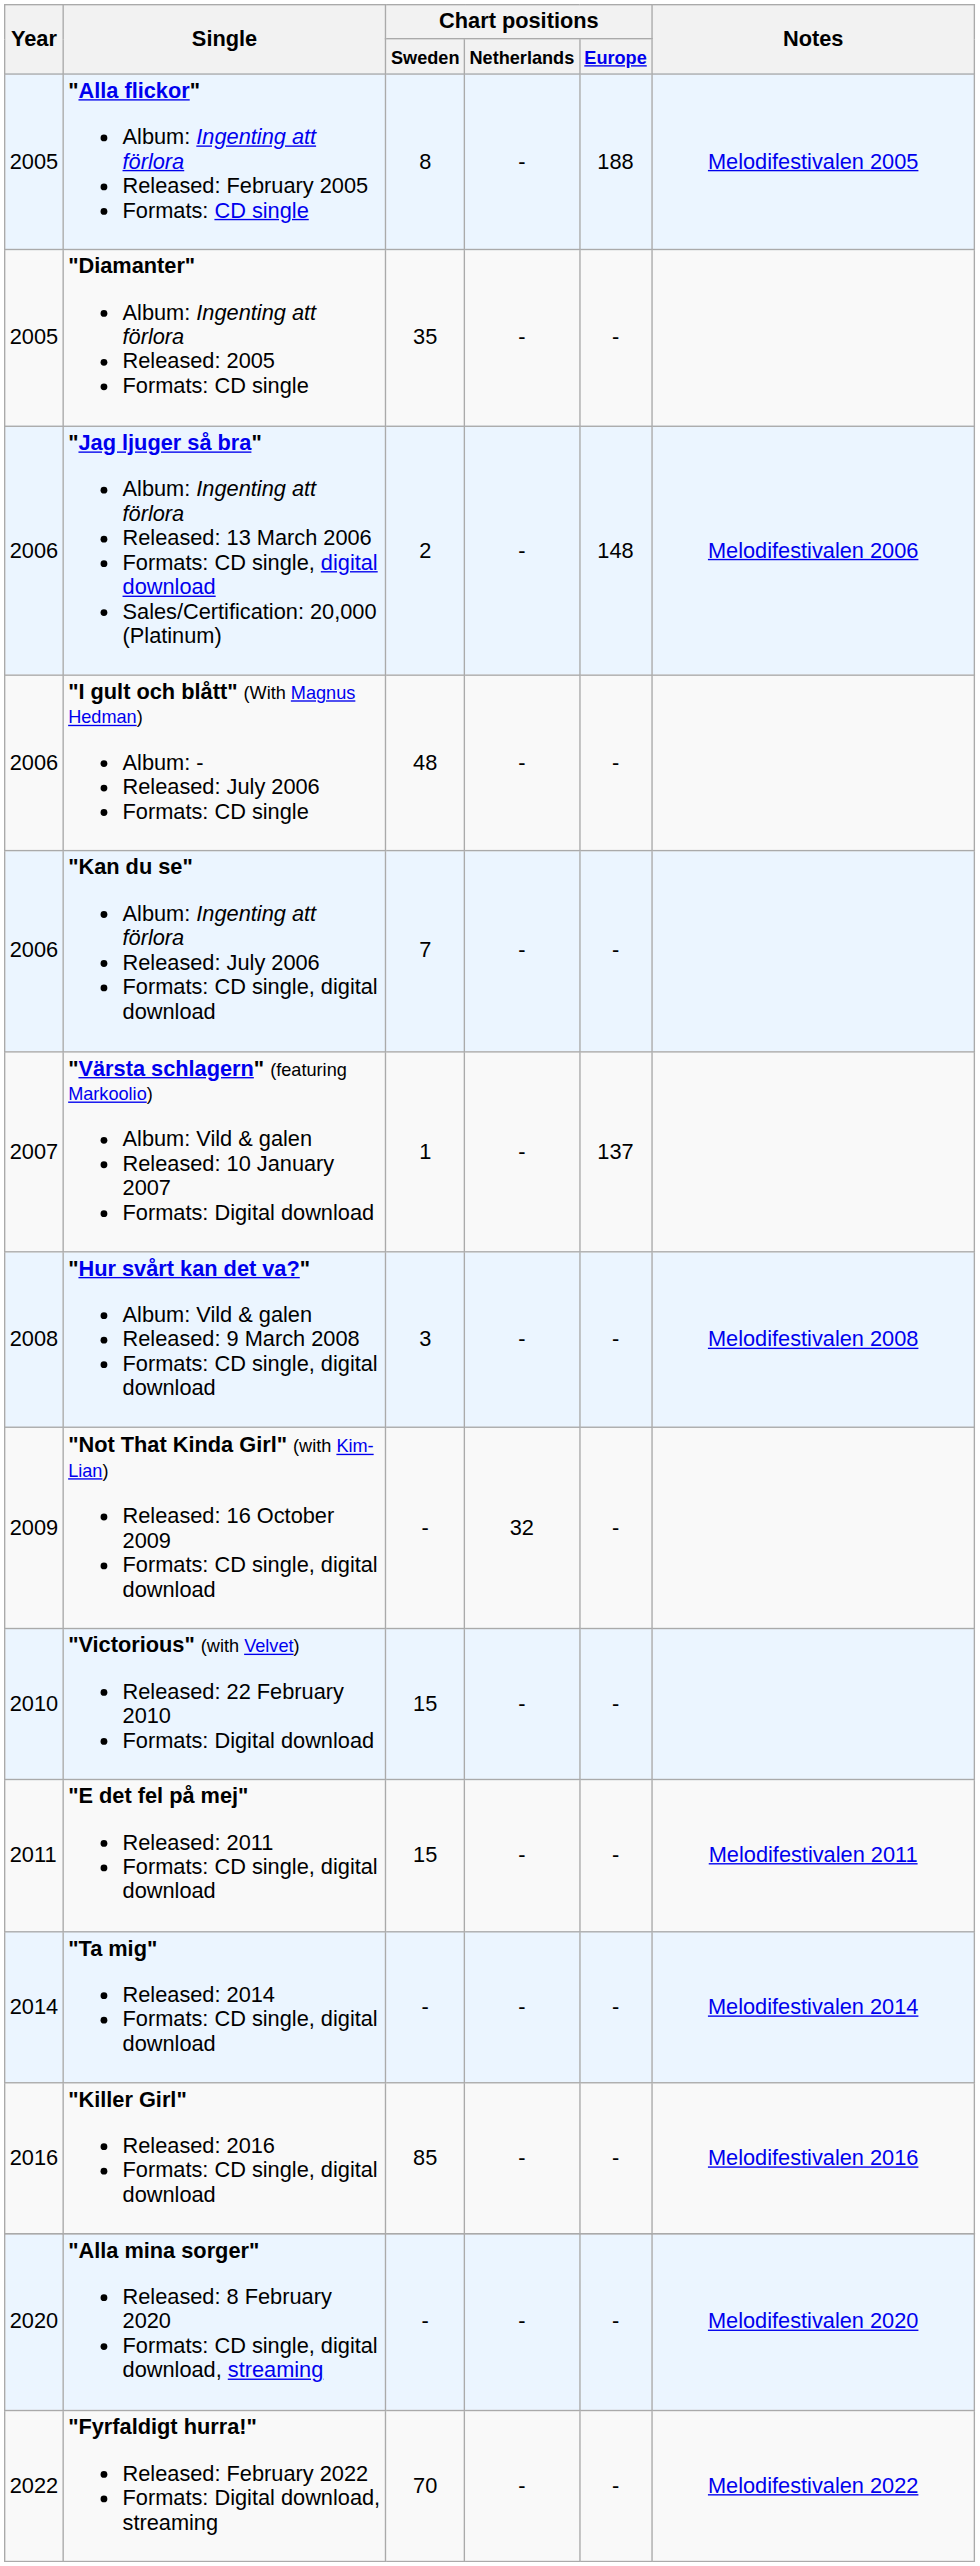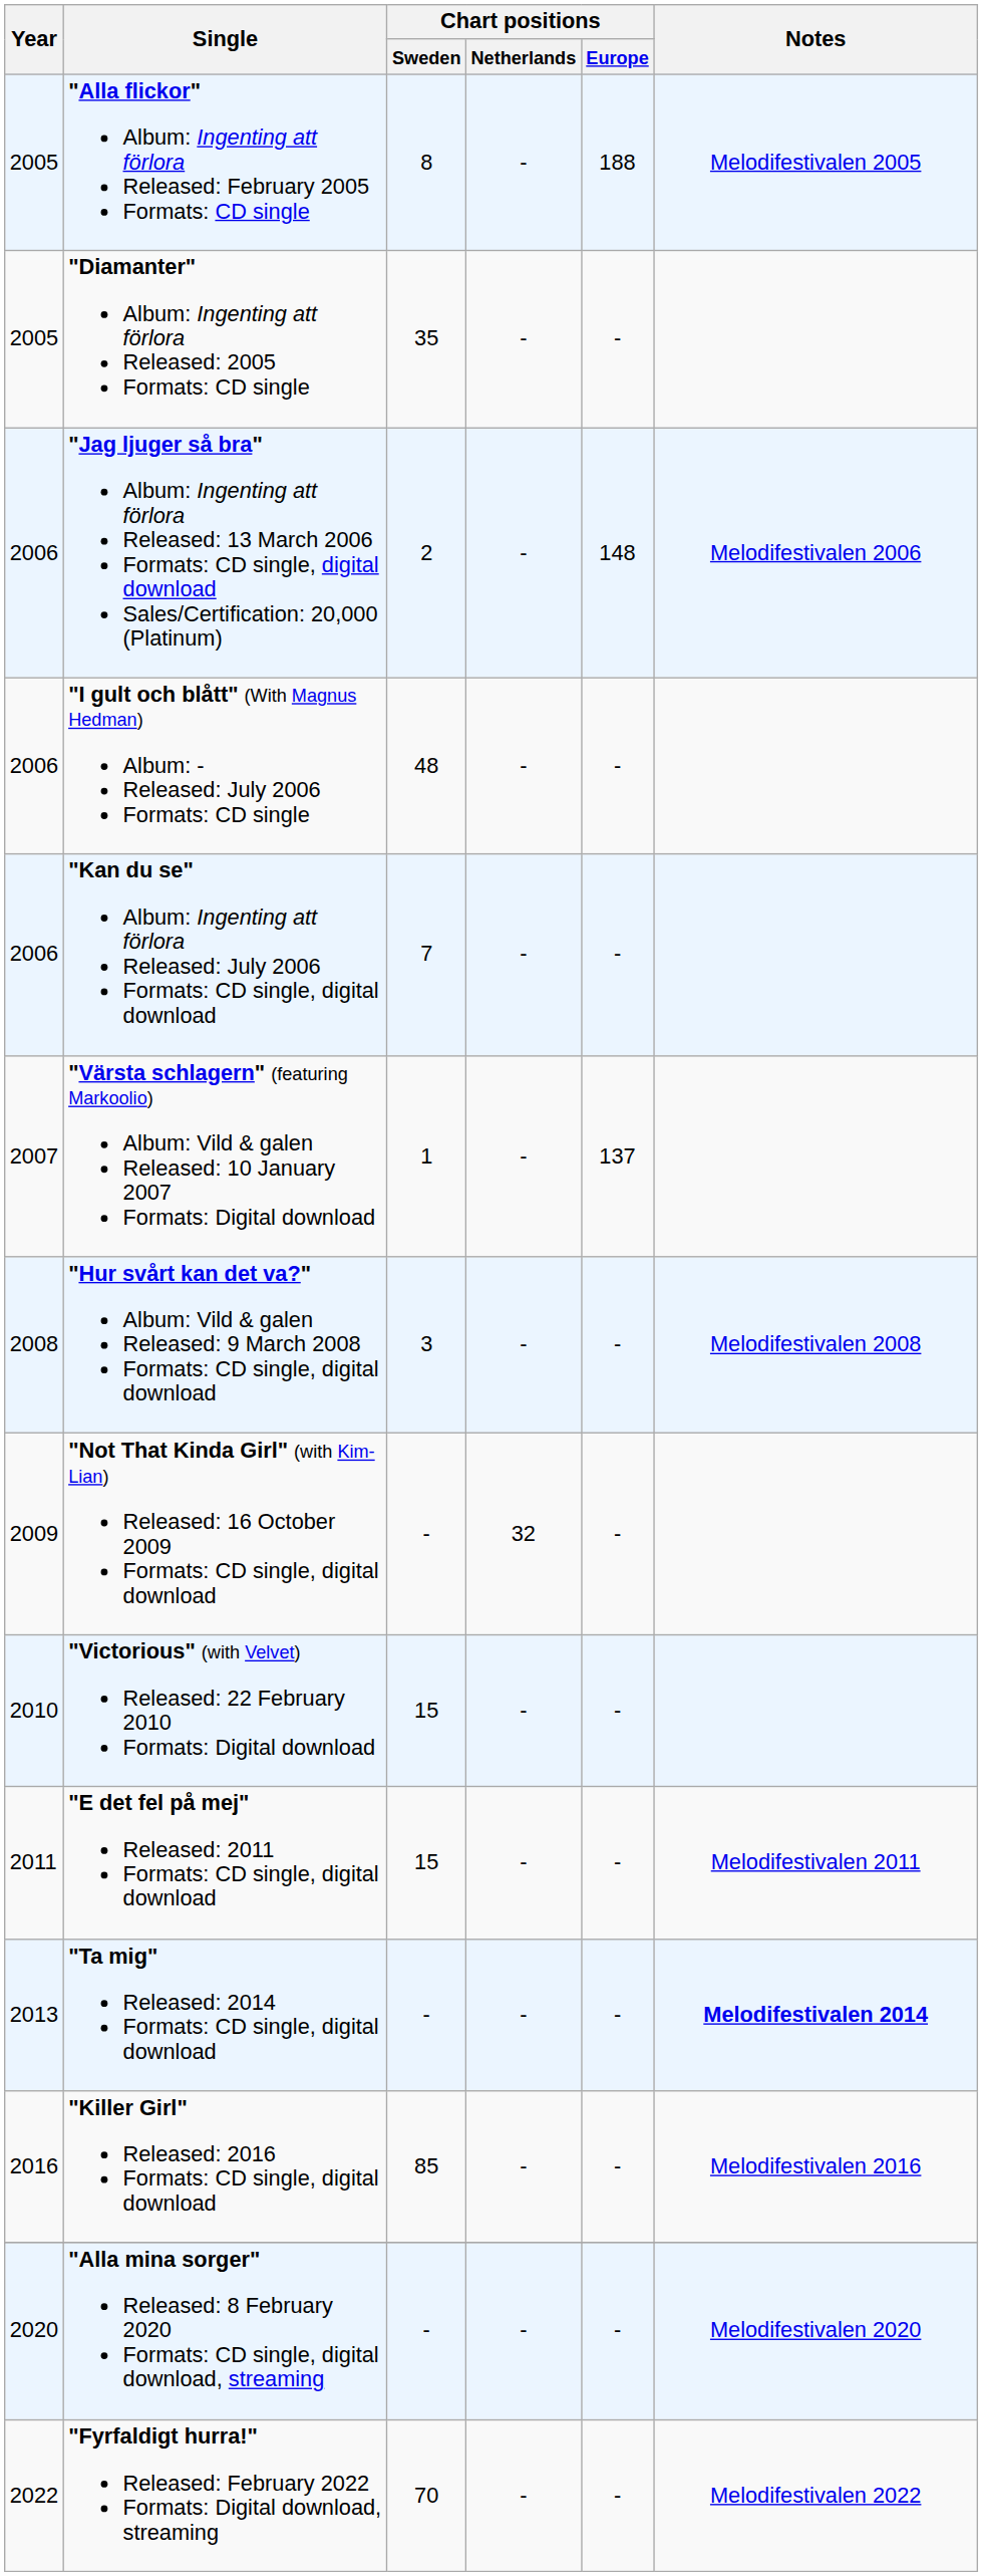"Ta mig" Released: 2014 Formats: CD single, digital download | Year: 2014 -> 2013
"Ta mig" Released: 2014 Formats: CD single, digital download | Notes: normal -> bold
